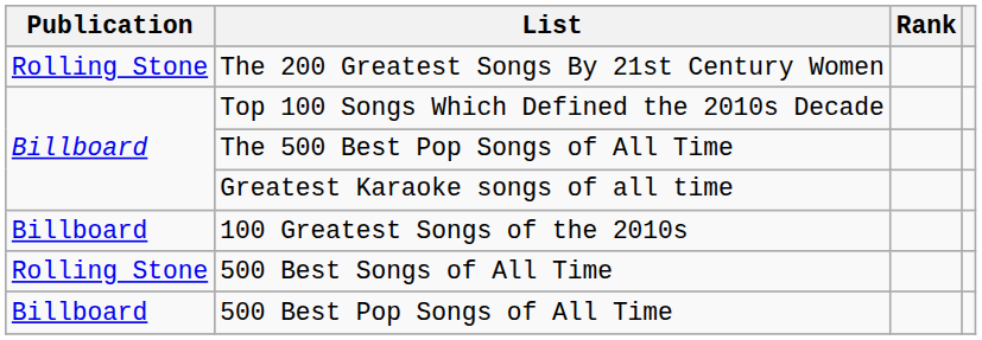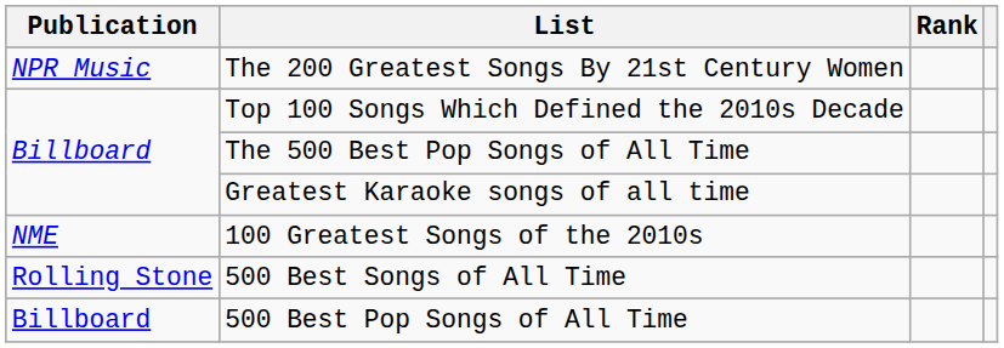The 200 Greatest Songs By 21st Century Women | Publication: Rolling Stone -> NPR Music
100 Greatest Songs of the 2010s | Publication: Billboard -> NME
